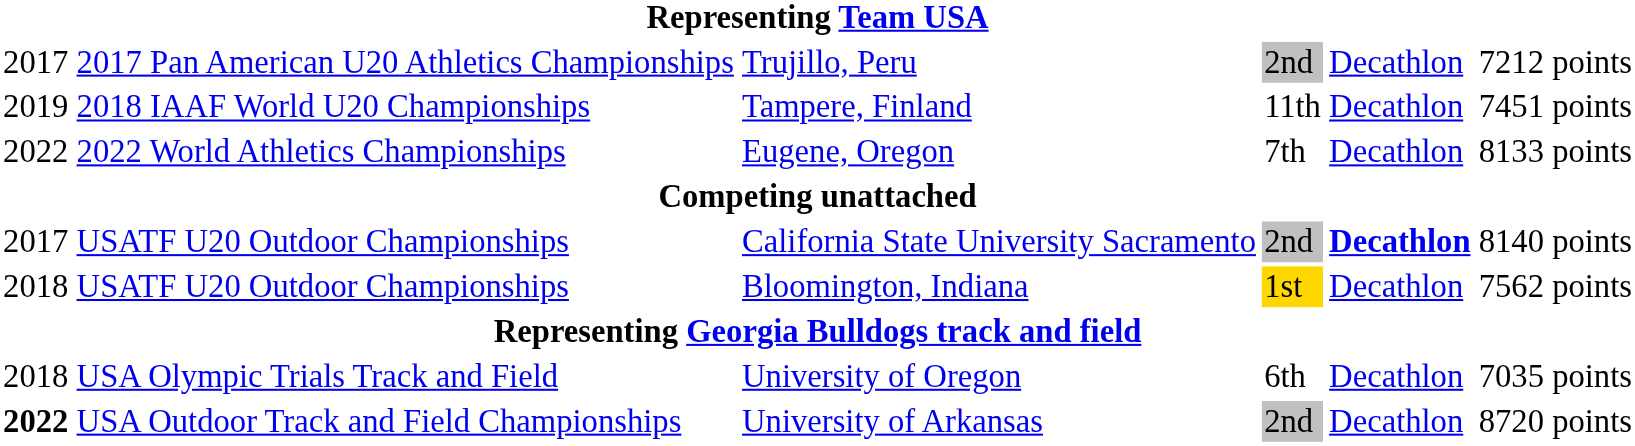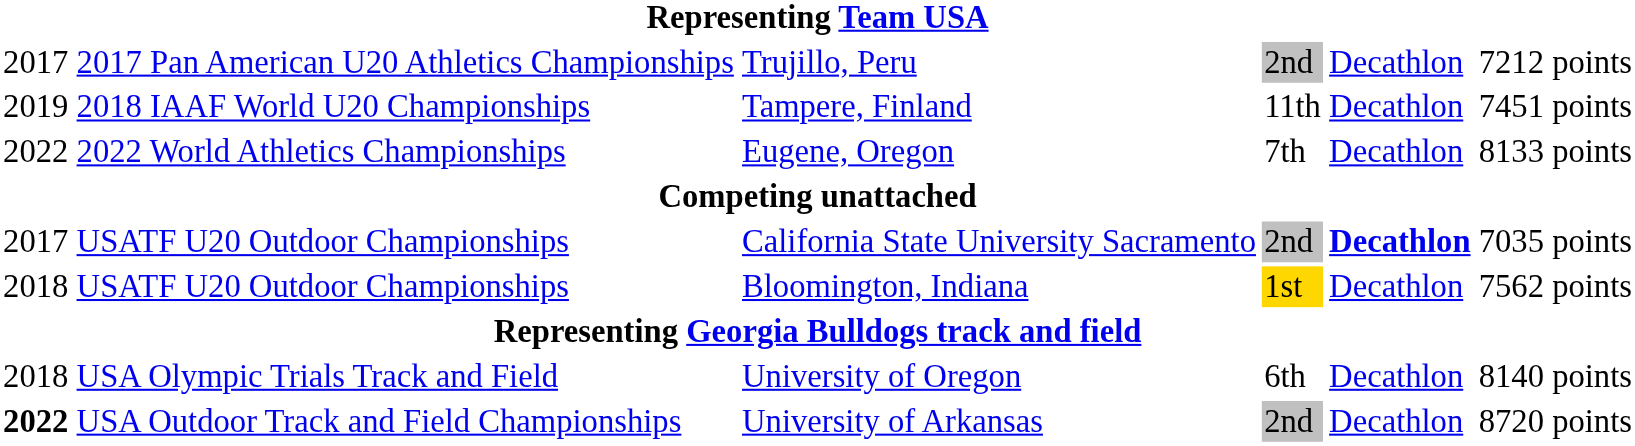California State University Sacramento | column 6: 8140 points -> 7035 points
University of Oregon | column 6: 7035 points -> 8140 points
